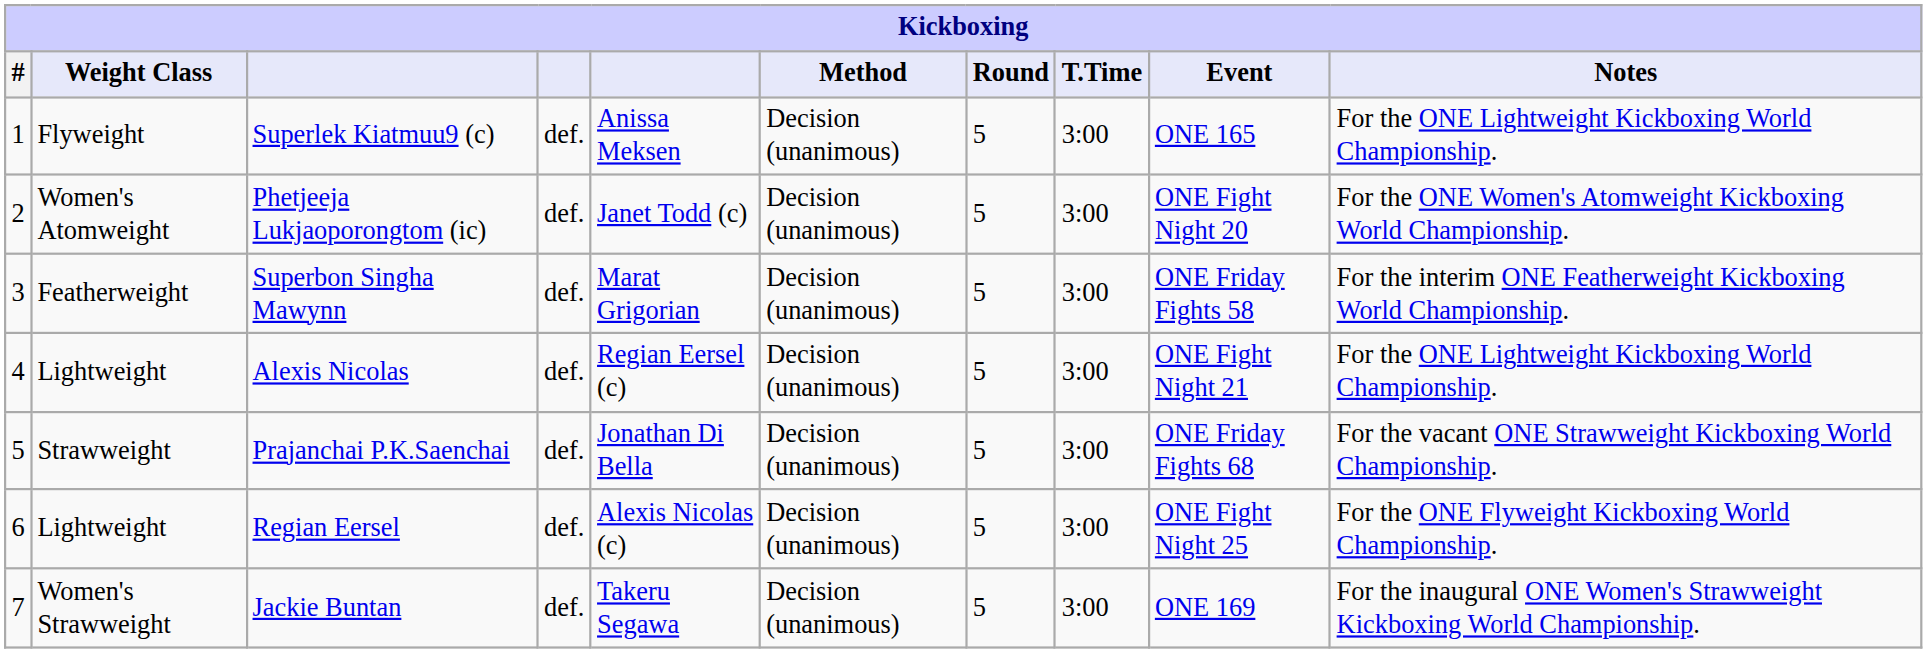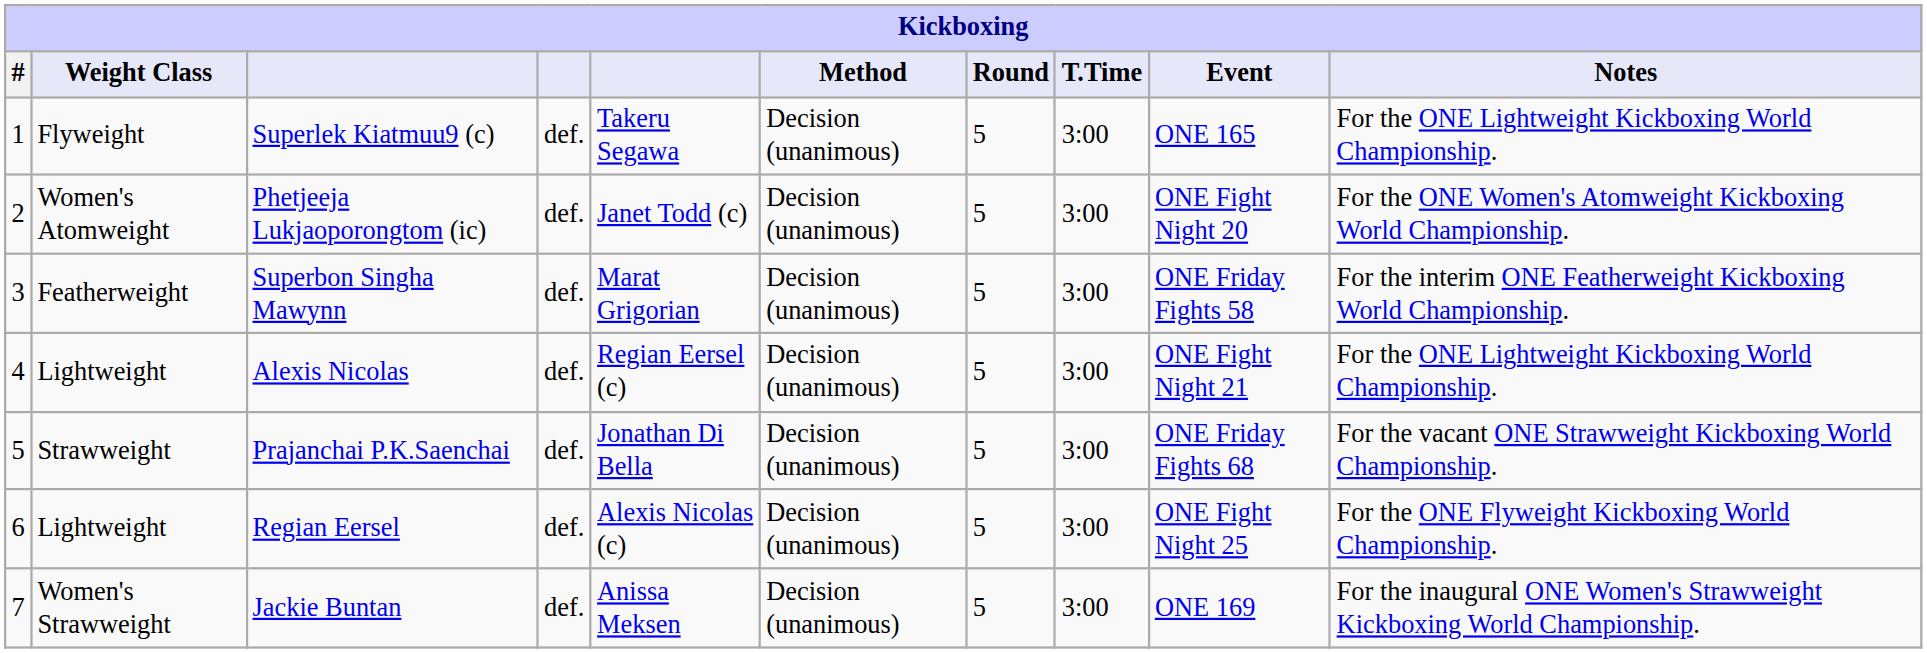Superlek Kiatmuu9 (c) | column 5: Anissa Meksen -> Takeru Segawa
Jackie Buntan | column 5: Takeru Segawa -> Anissa Meksen
